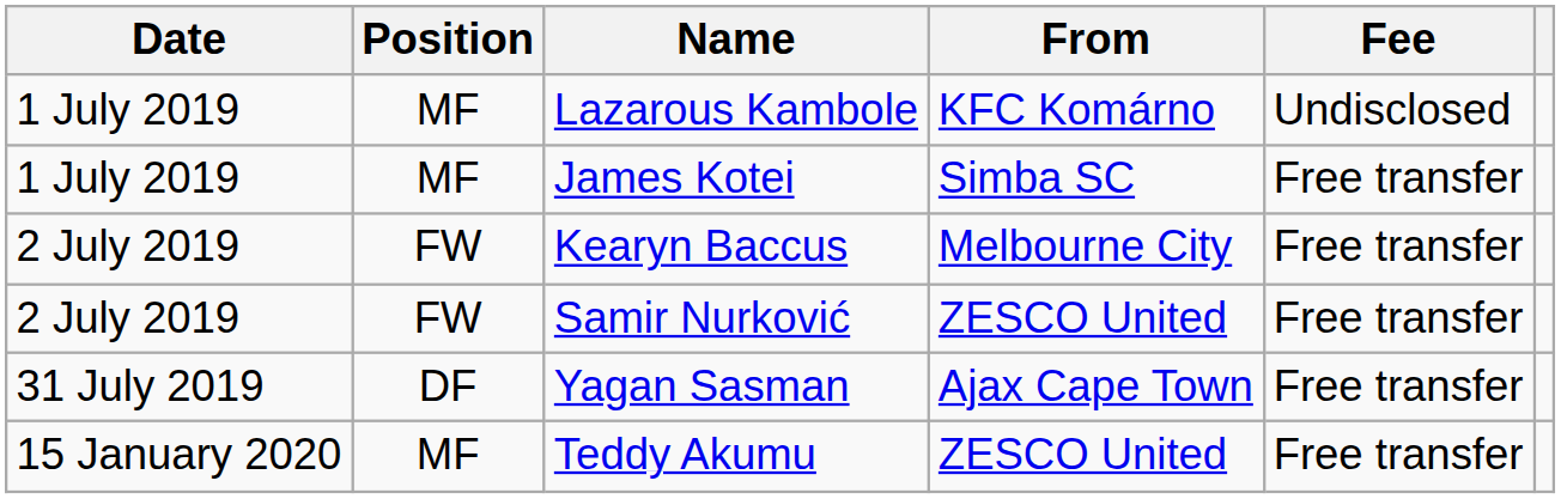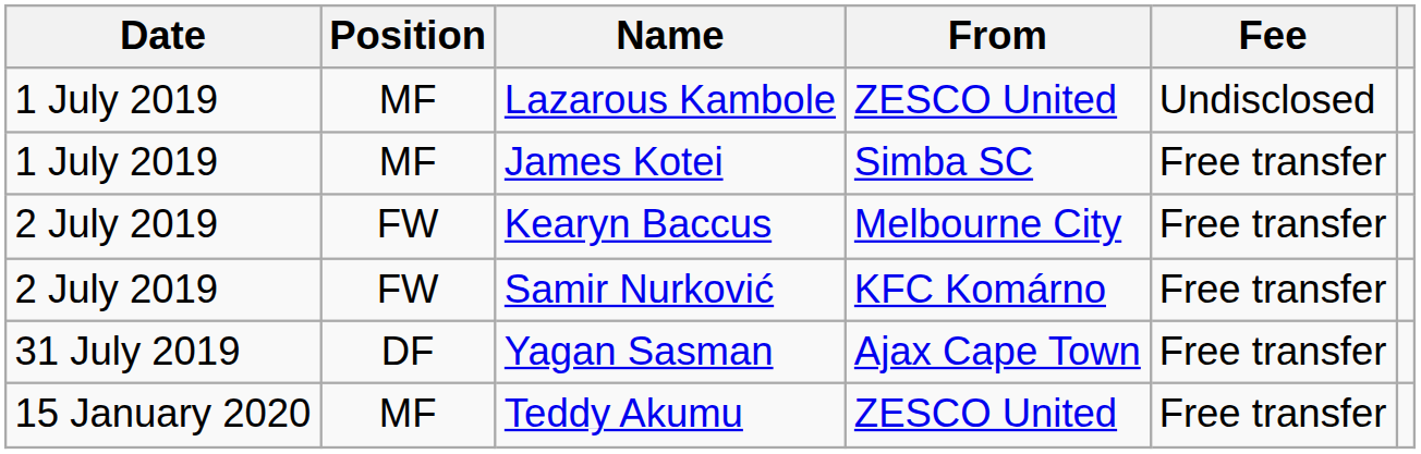Lazarous Kambole | From: KFC Komárno -> ZESCO United
Samir Nurković | From: ZESCO United -> KFC Komárno
